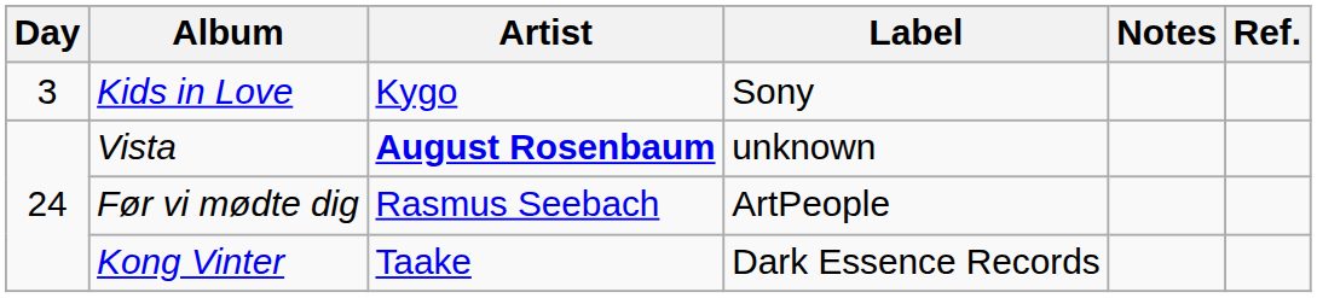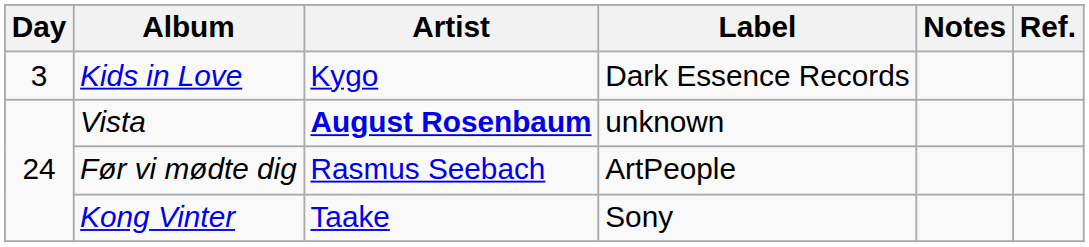Kids in Love | Label: Sony -> Dark Essence Records
Kong Vinter | Label: Dark Essence Records -> Sony
